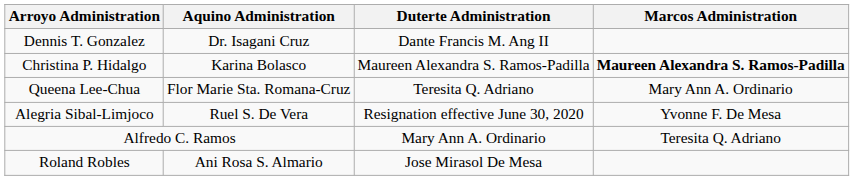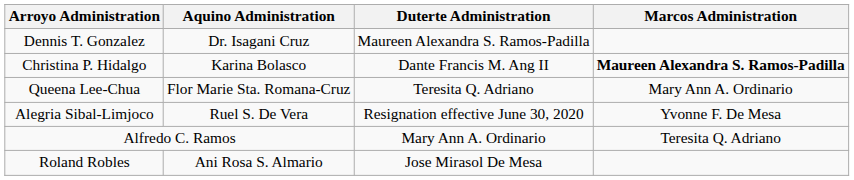Dennis T. Gonzalez | Duterte Administration: Dante Francis M. Ang II -> Maureen Alexandra S. Ramos-Padilla
Christina P. Hidalgo | Duterte Administration: Maureen Alexandra S. Ramos-Padilla -> Dante Francis M. Ang II
